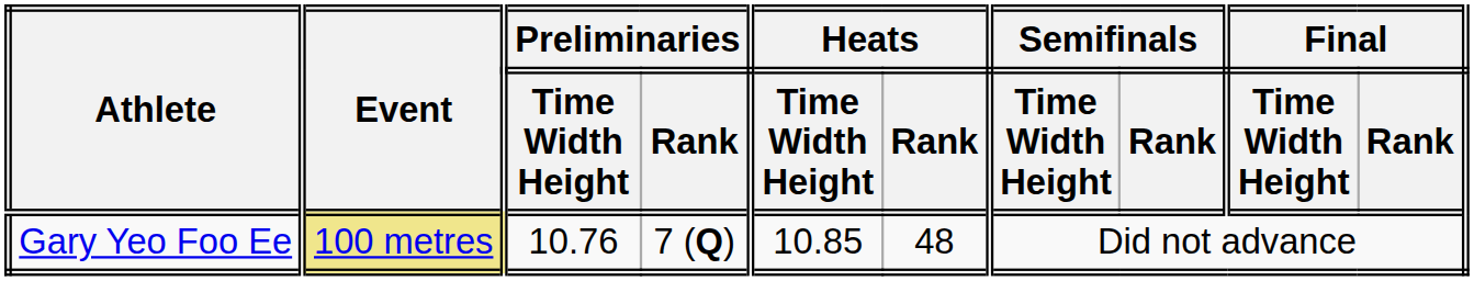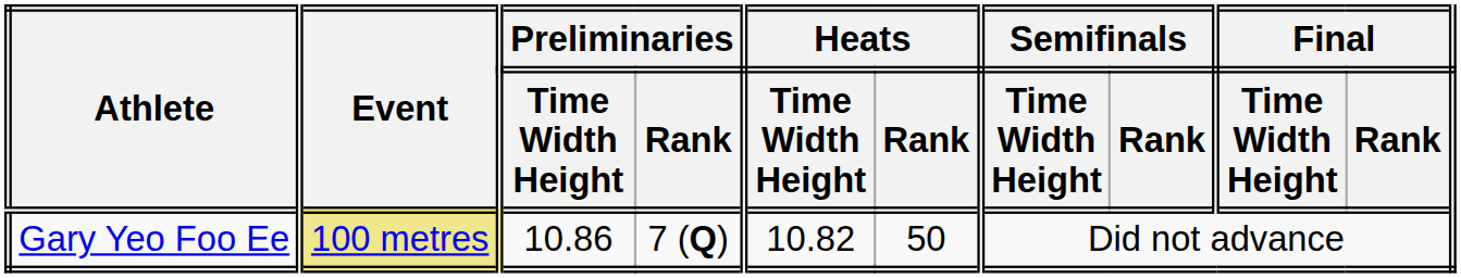Gary Yeo Foo Ee | Preliminaries / Time Width Height: 10.76 -> 10.86
Gary Yeo Foo Ee | Heats / Time Width Height: 10.85 -> 10.82
Gary Yeo Foo Ee | Heats / Rank: 48 -> 50
